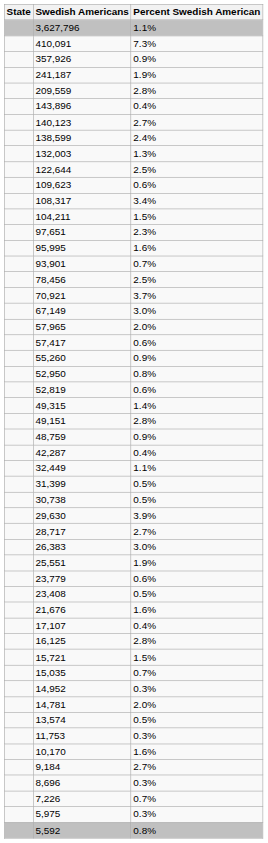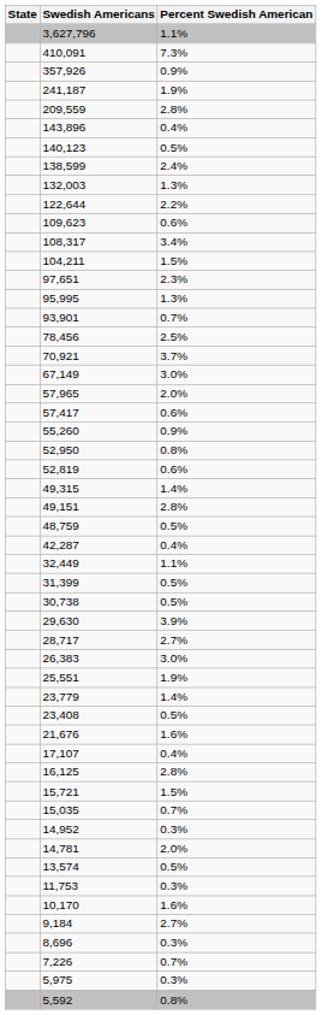140,123 | Percent Swedish American: 2.7% -> 0.5%
122,644 | Percent Swedish American: 2.5% -> 2.2%
95,995 | Percent Swedish American: 1.6% -> 1.3%
48,759 | Percent Swedish American: 0.9% -> 0.5%
23,779 | Percent Swedish American: 0.6% -> 1.4%
